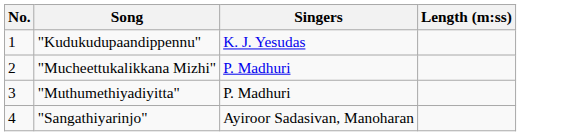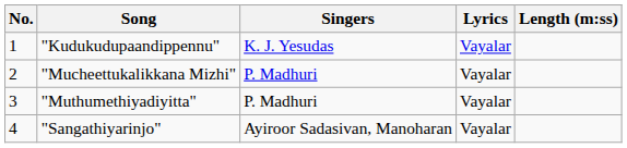+ column: Lyrics | Vayalar | Vayalar | Vayalar | Vayalar
